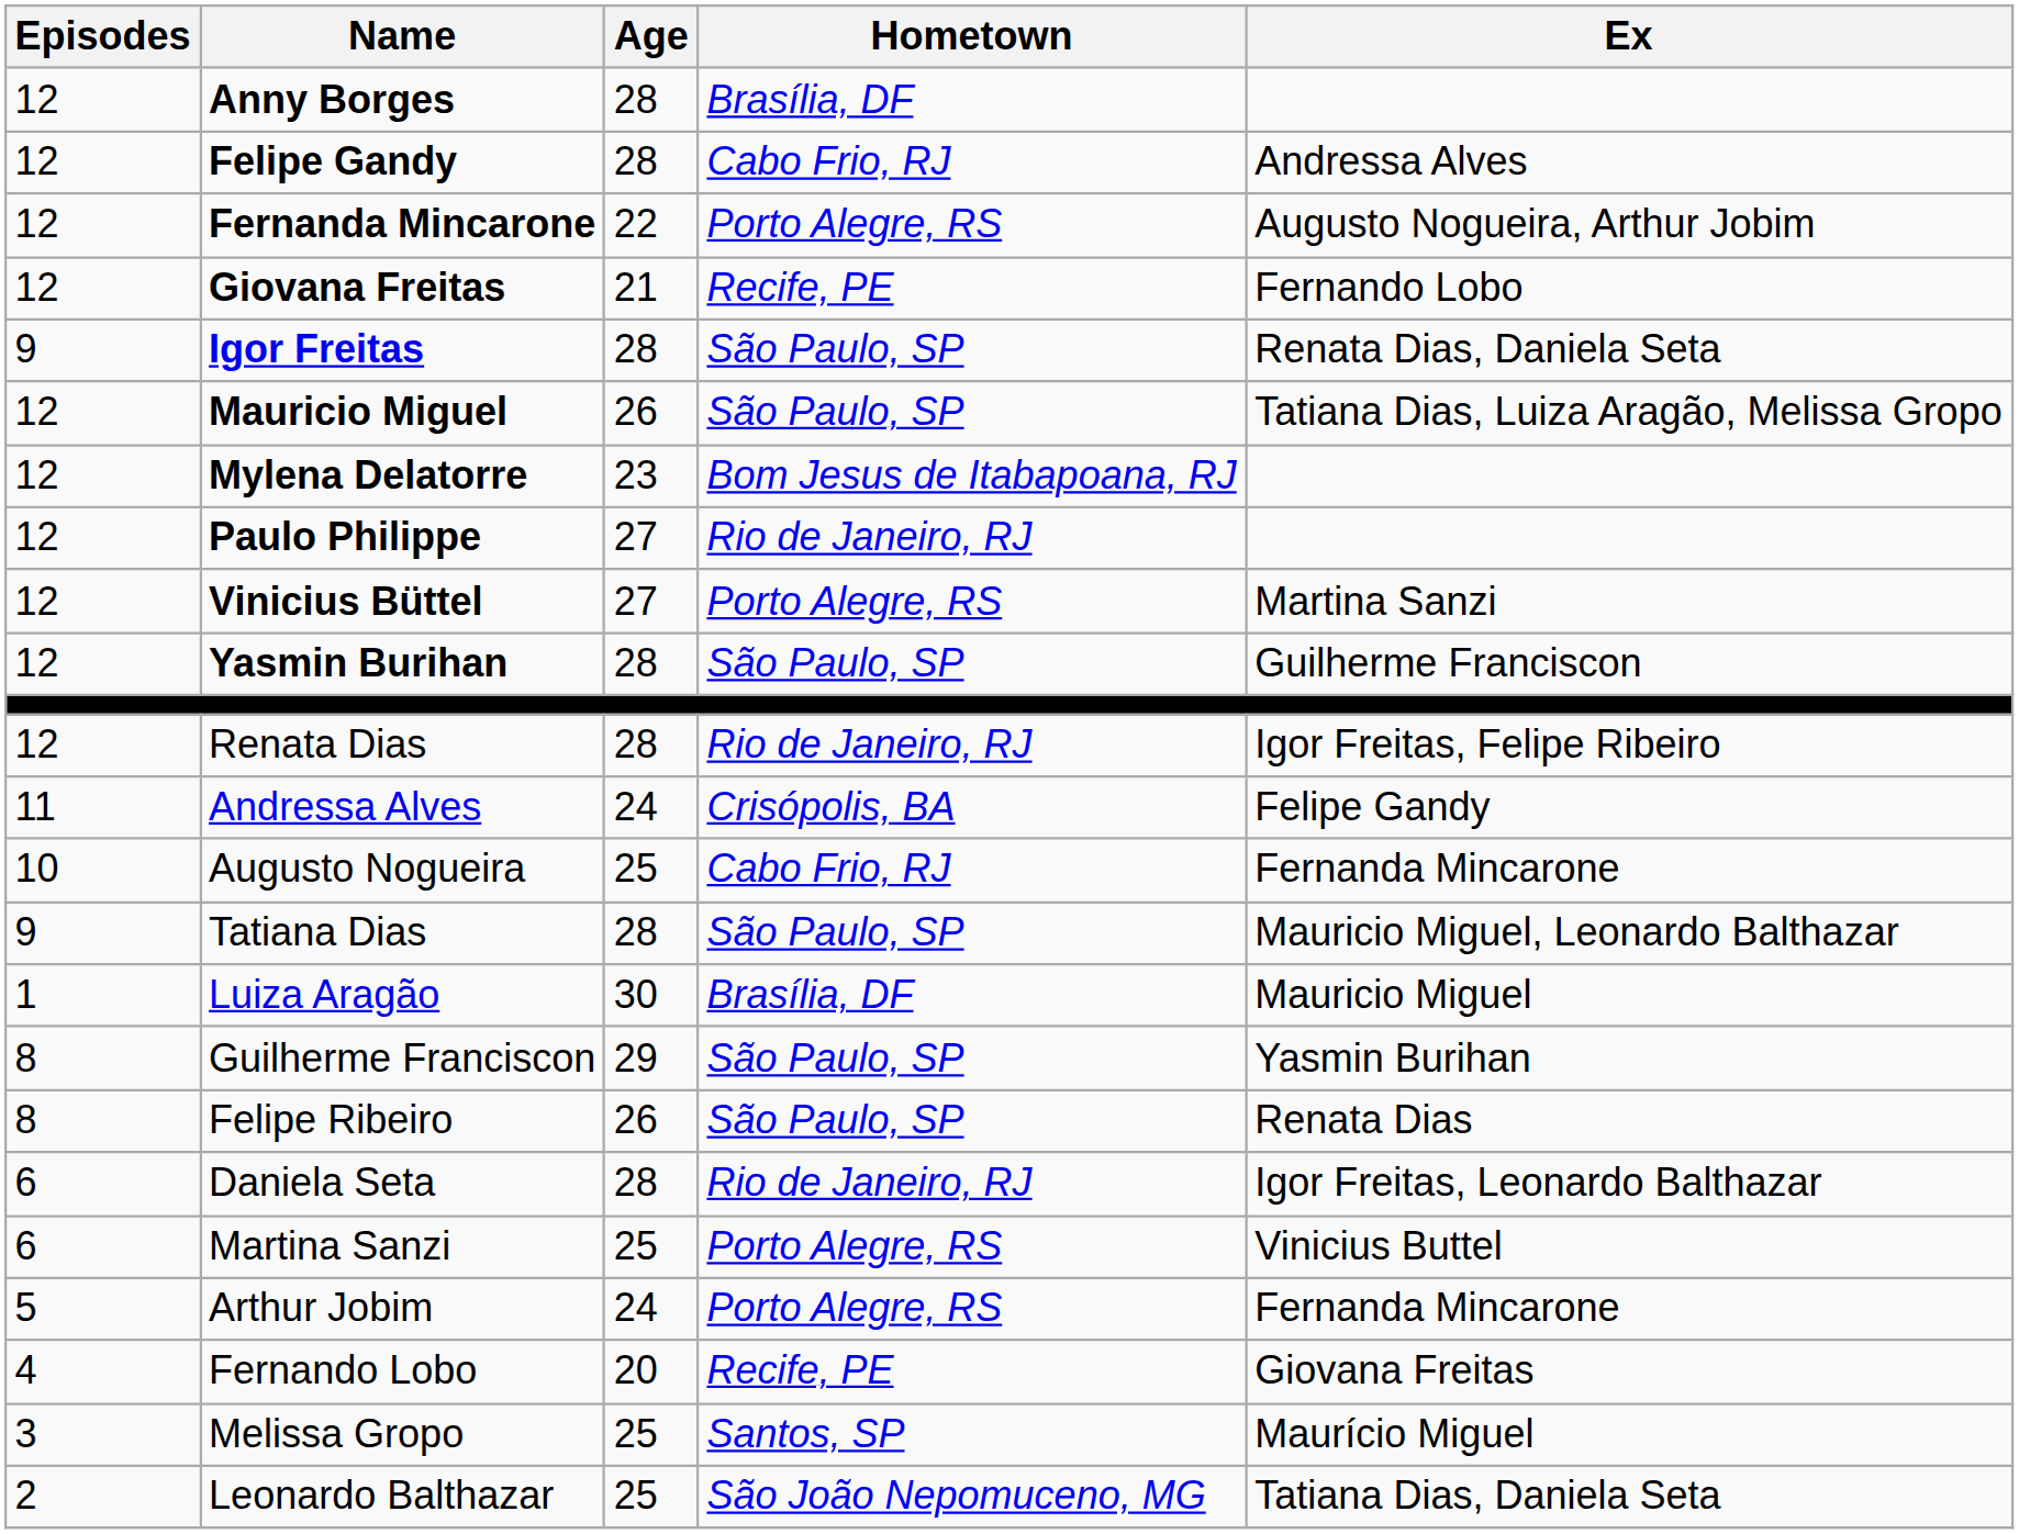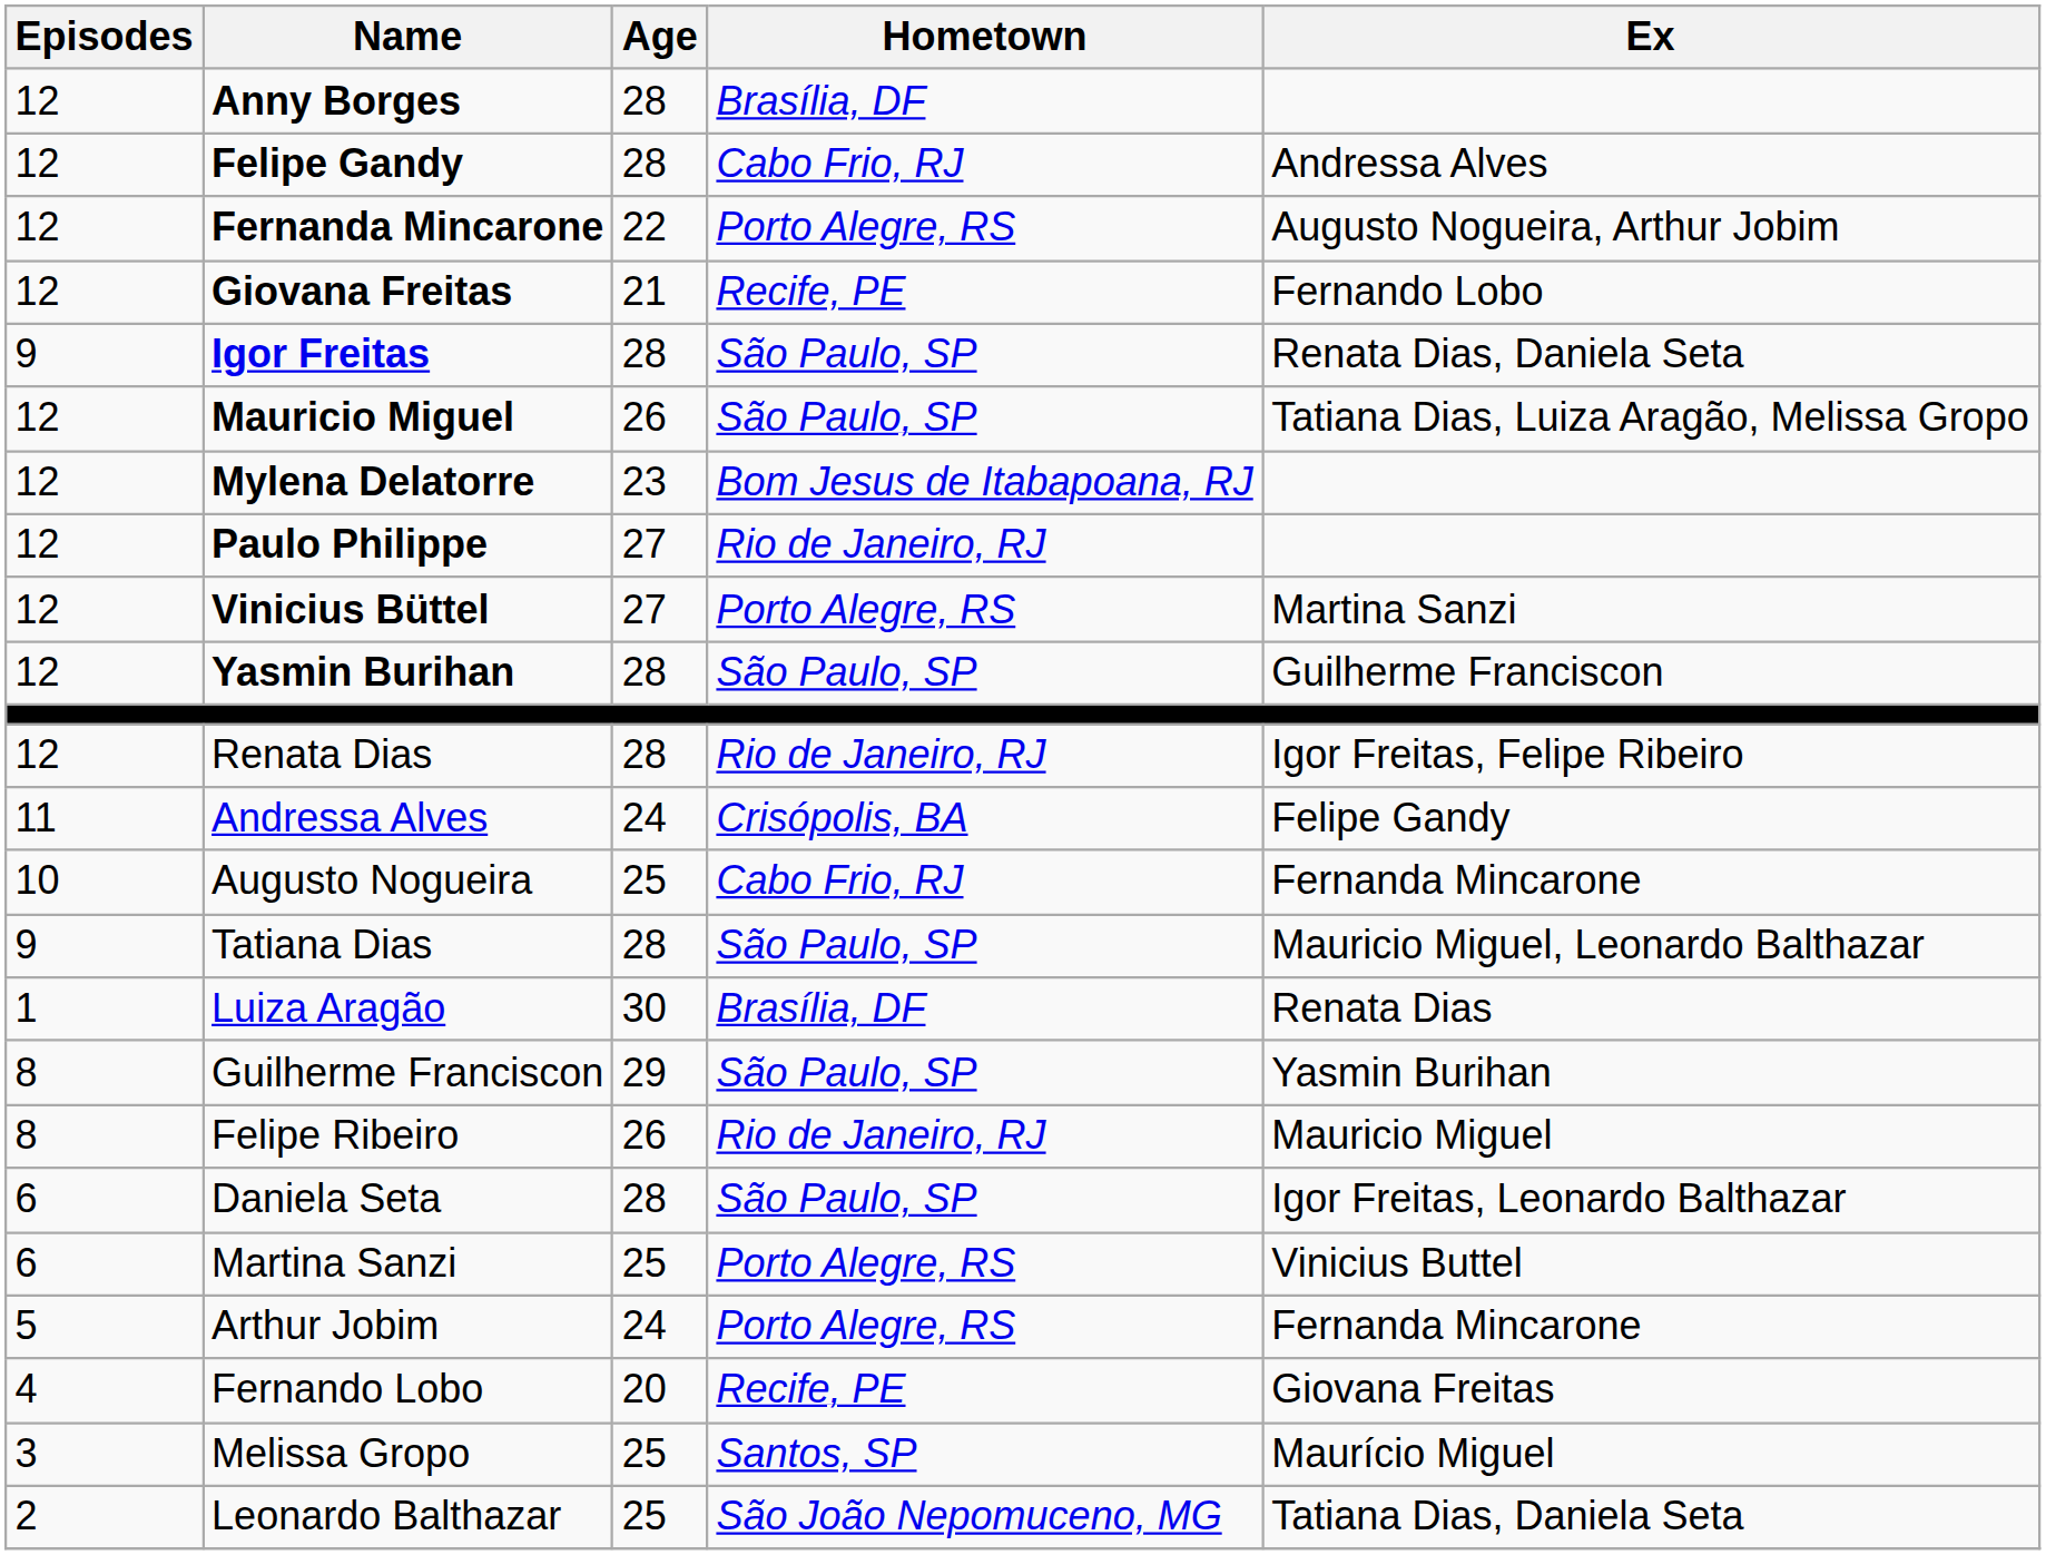Luiza Aragão | Ex: Mauricio Miguel -> Renata Dias
Felipe Ribeiro | Hometown: São Paulo, SP -> Rio de Janeiro, RJ
Felipe Ribeiro | Ex: Renata Dias -> Mauricio Miguel
Daniela Seta | Hometown: Rio de Janeiro, RJ -> São Paulo, SP
